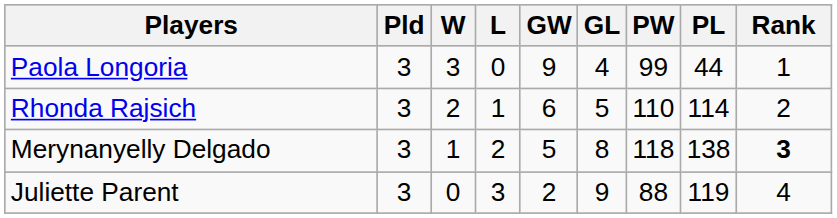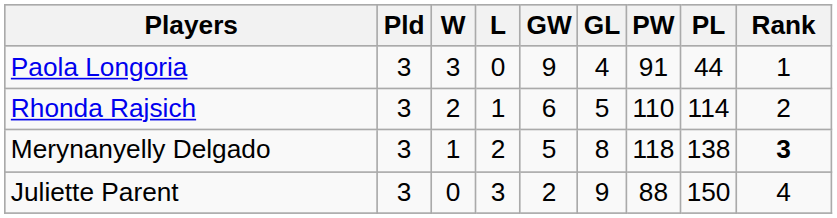Paola Longoria | PW: 99 -> 91
Juliette Parent | PL: 119 -> 150
